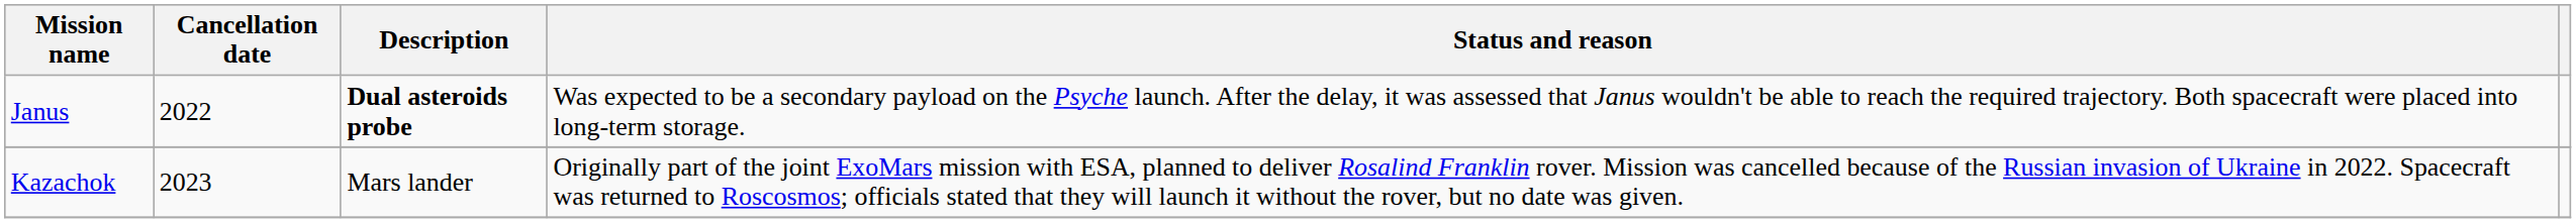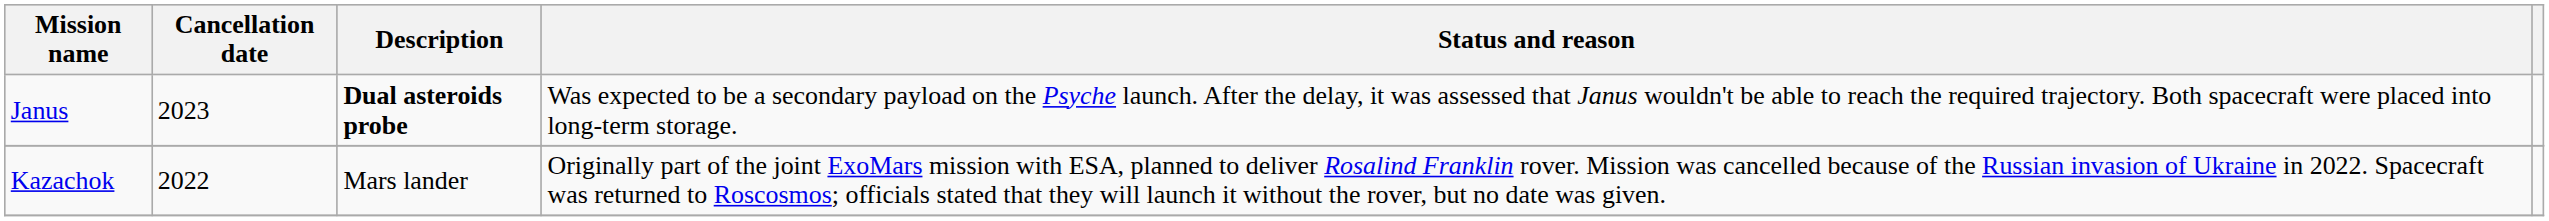Janus | Cancellation date: 2022 -> 2023
Kazachok | Cancellation date: 2023 -> 2022
